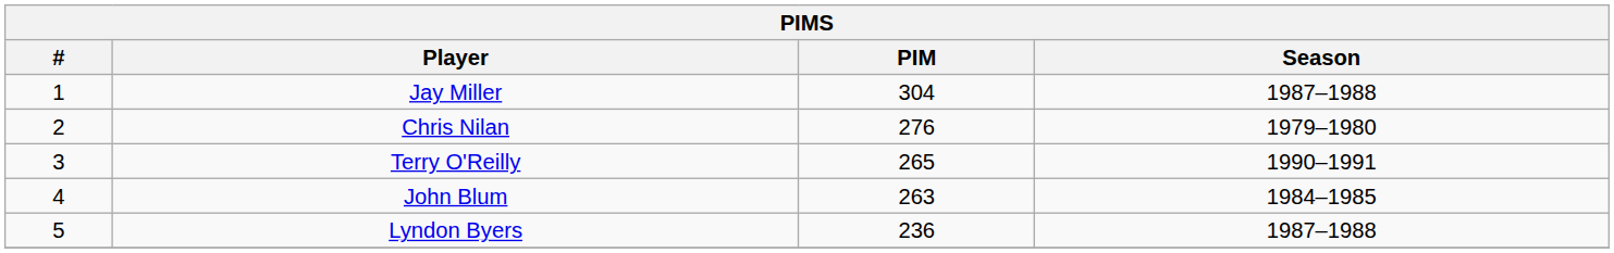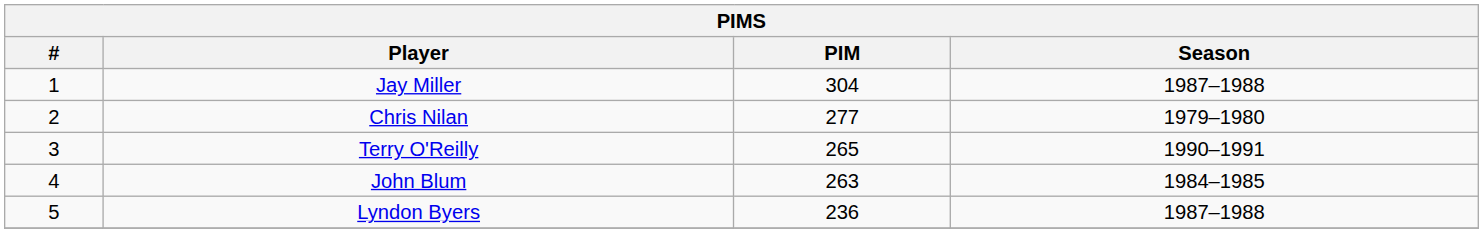Chris Nilan | PIM: 276 -> 277
